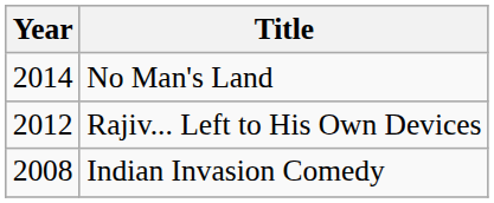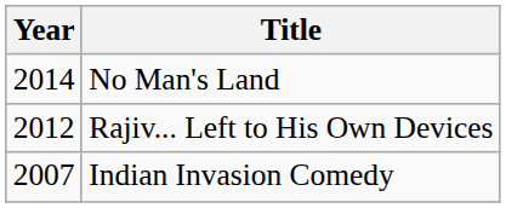Indian Invasion Comedy | Year: 2008 -> 2007
